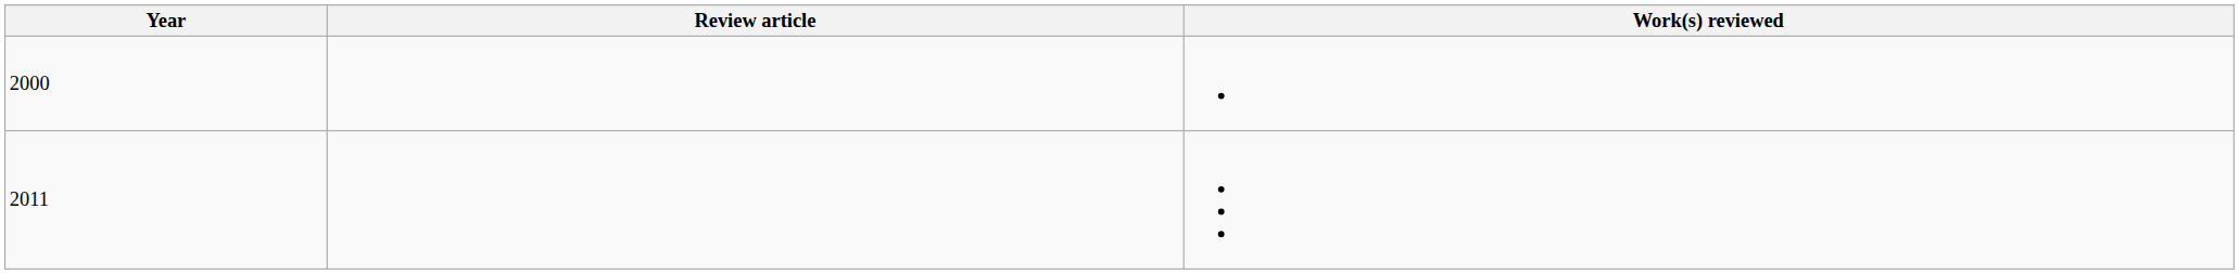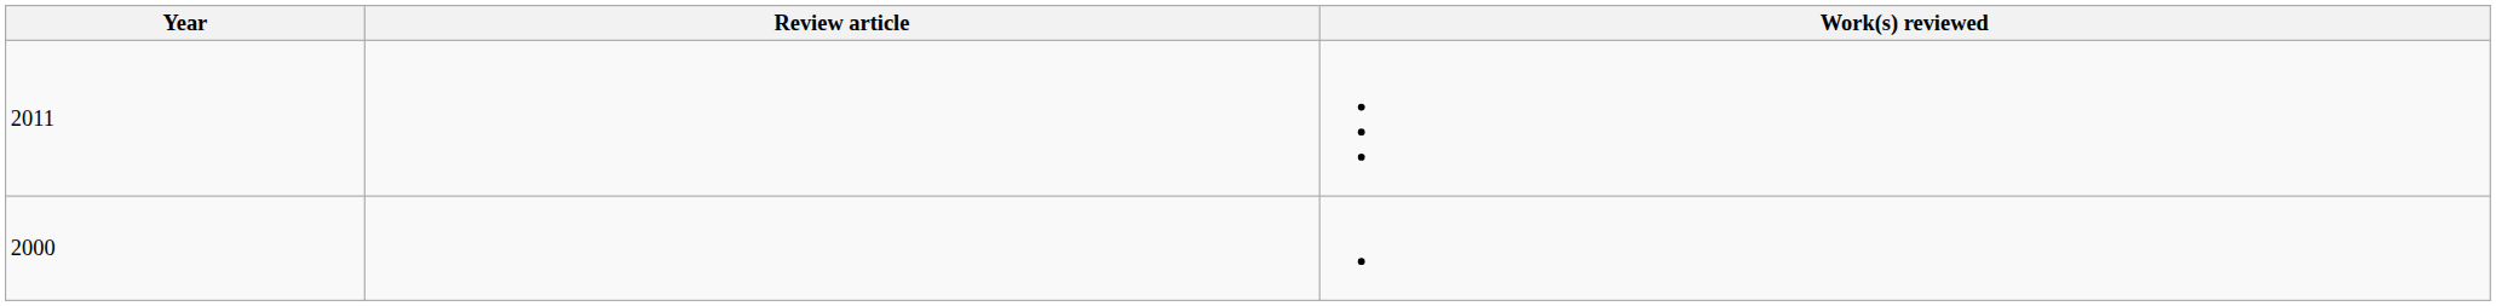rows swapped: 2000 <-> 2011
